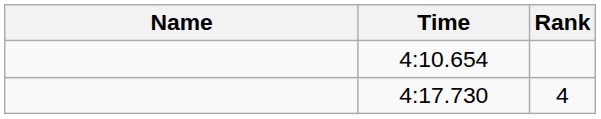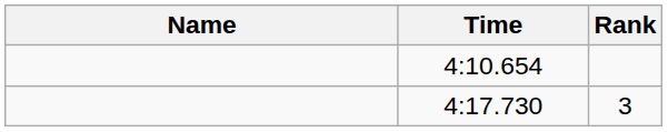4:17.730 | Rank: 4 -> 3
